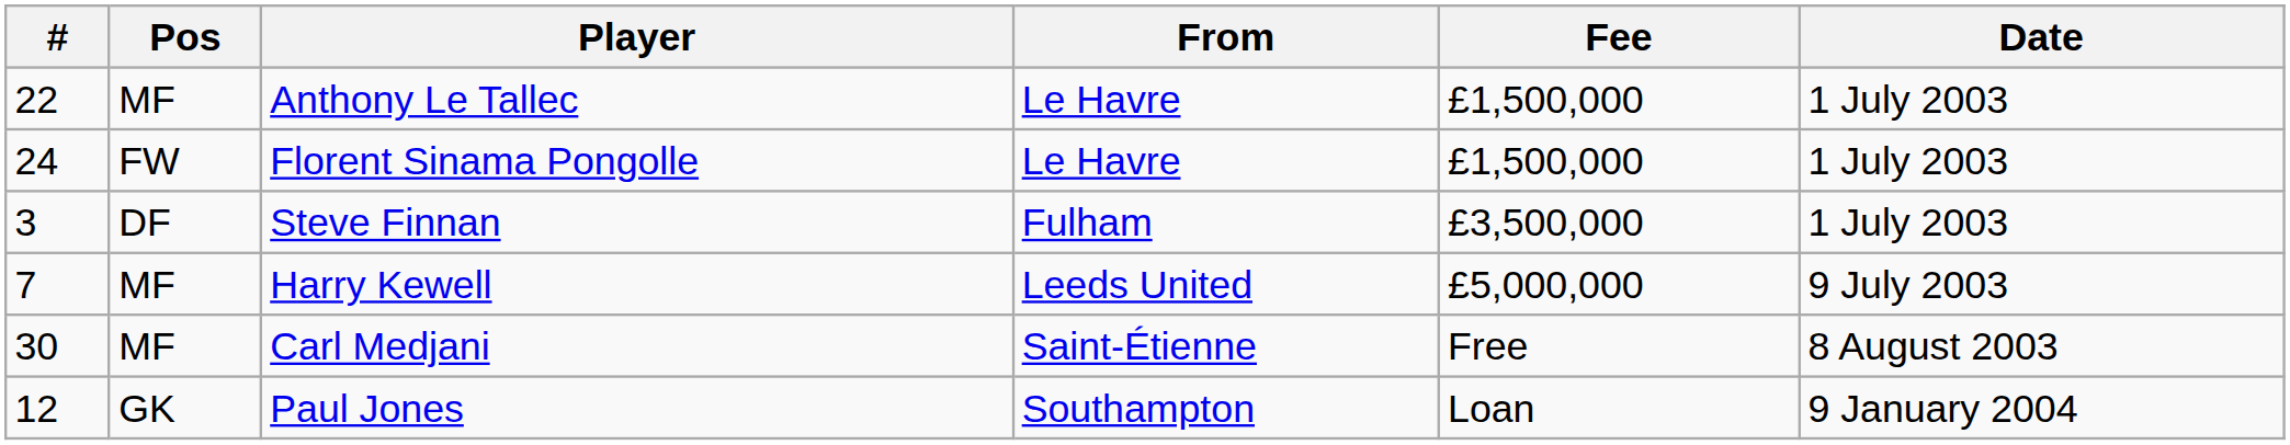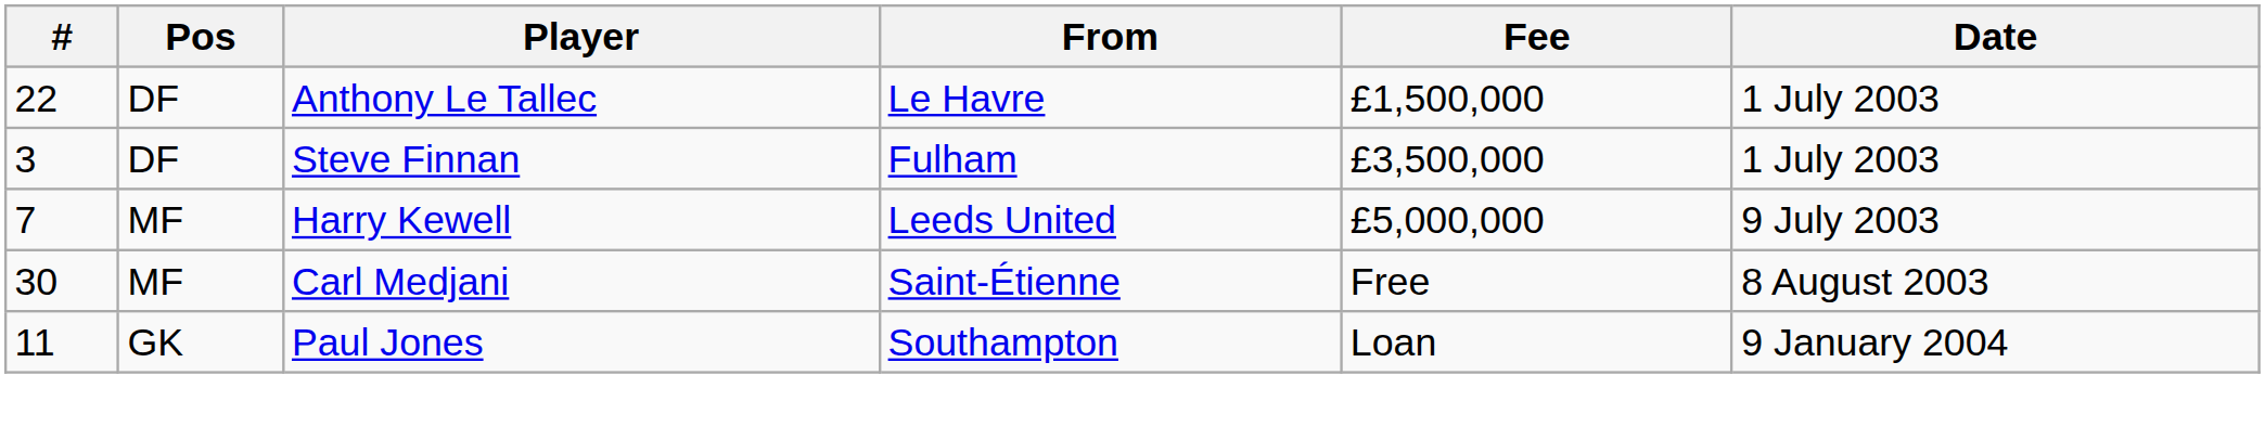Anthony Le Tallec | Pos: MF -> DF
- row: 24 | FW | Florent Sinama Pongolle | Le Havre | £1,500,000 | 1 July 2003
Paul Jones | #: 12 -> 11
